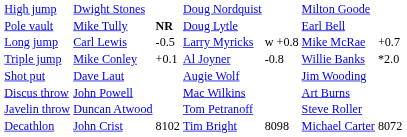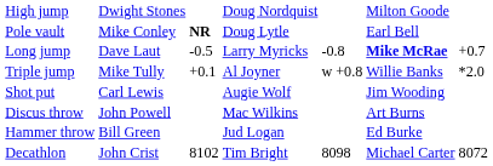Pole vault | column 2: Mike Tully -> Mike Conley
Long jump | column 2: Carl Lewis -> Dave Laut
Long jump | column 5: w +0.8 -> -0.8
Long jump | column 6: normal -> bold
Triple jump | column 2: Mike Conley -> Mike Tully
Triple jump | column 5: -0.8 -> w +0.8
Shot put | column 2: Dave Laut -> Carl Lewis
+ row: Hammer throw | Bill Green | Jud Logan | Ed Burke
- row: Javelin throw | Duncan Atwood | Tom Petranoff | Steve Roller
